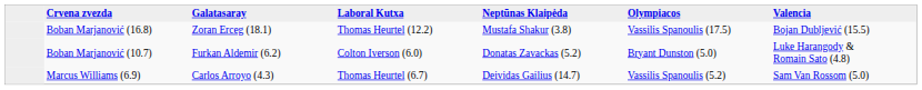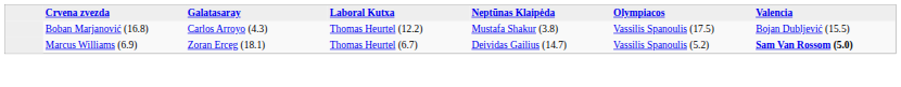Boban Marjanović (16.8) | Galatasaray: Zoran Erceg (18.1) -> Carlos Arroyo (4.3)
- row: Boban Marjanović (10.7) | Furkan Aldemir (6.2) | Colton Iverson (6.0) | Donatas Zavackas (5.2) | Bryant Dunston (5.0) | Luke Harangody & Romain Sato (4.8)
Marcus Williams (6.9) | Galatasaray: Carlos Arroyo (4.3) -> Zoran Erceg (18.1)
Marcus Williams (6.9) | Valencia: normal -> bold
